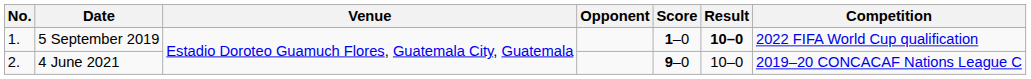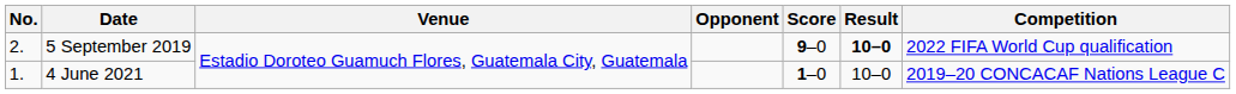5 September 2019 | No.: 1. -> 2.
5 September 2019 | Score: 1–0 -> 9–0
4 June 2021 | No.: 2. -> 1.
4 June 2021 | Score: 9–0 -> 1–0
